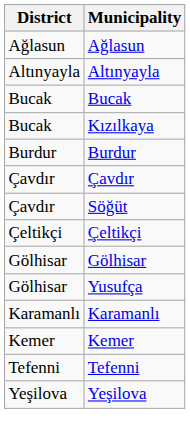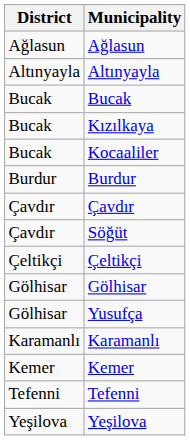+ row: Bucak | Kocaaliler
